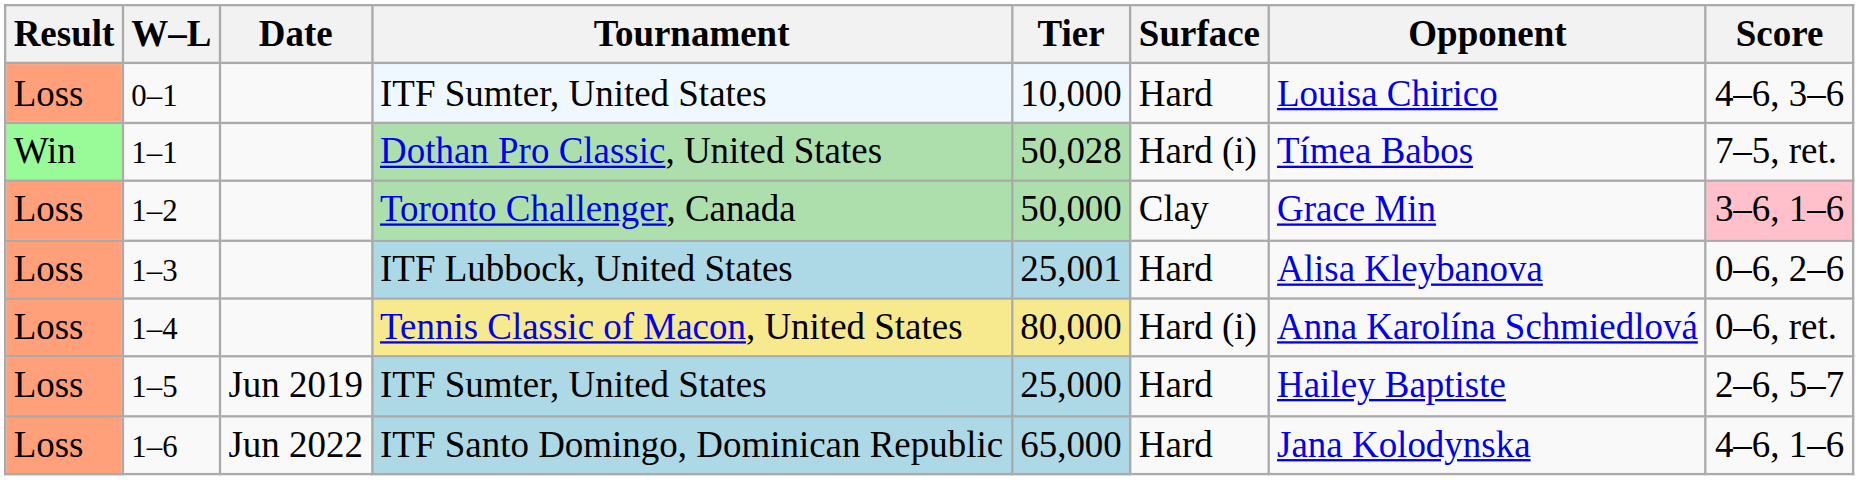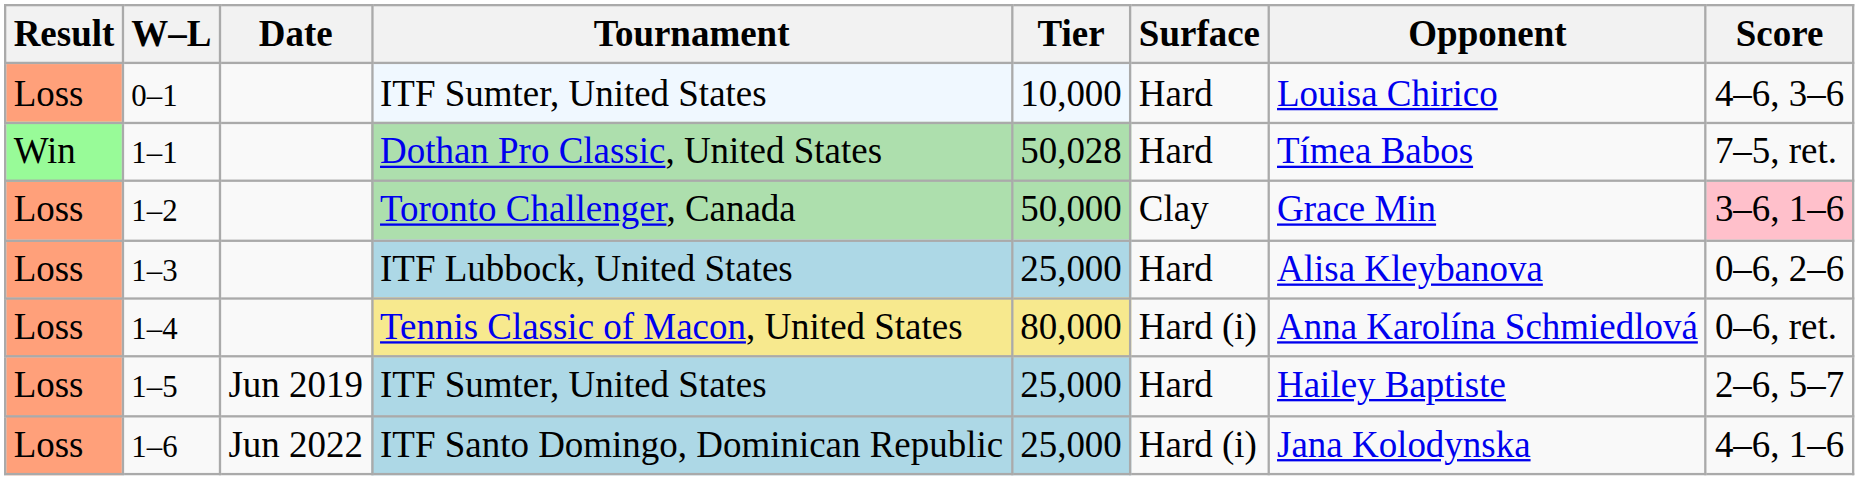1–1 | Surface: Hard (i) -> Hard
1–3 | Tier: 25,001 -> 25,000
1–6 | Tier: 65,000 -> 25,000
1–6 | Surface: Hard -> Hard (i)
